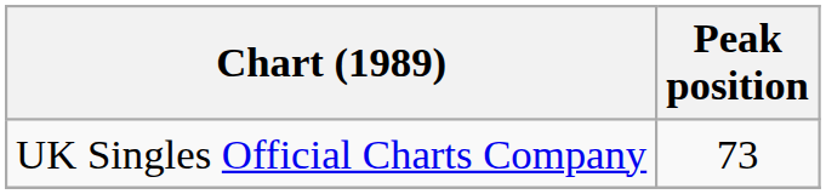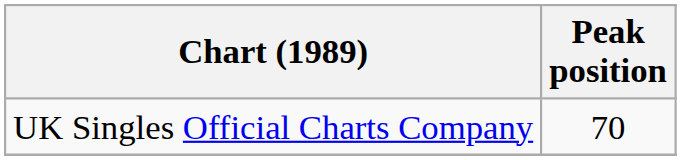UK Singles Official Charts Company | Peak position: 73 -> 70
